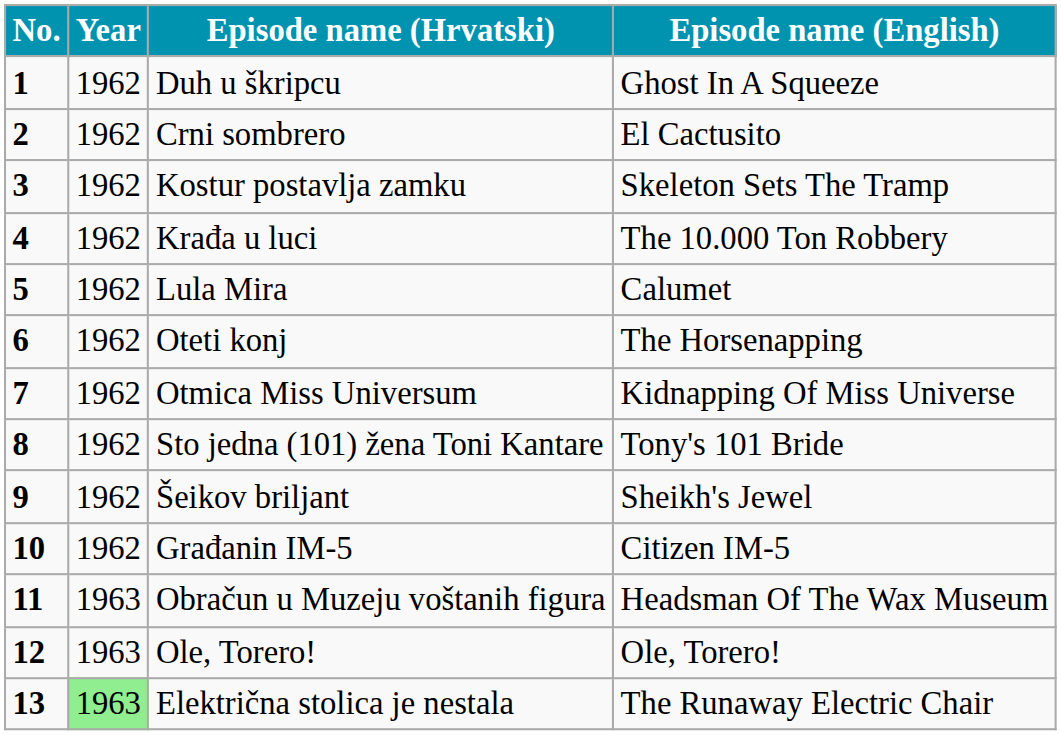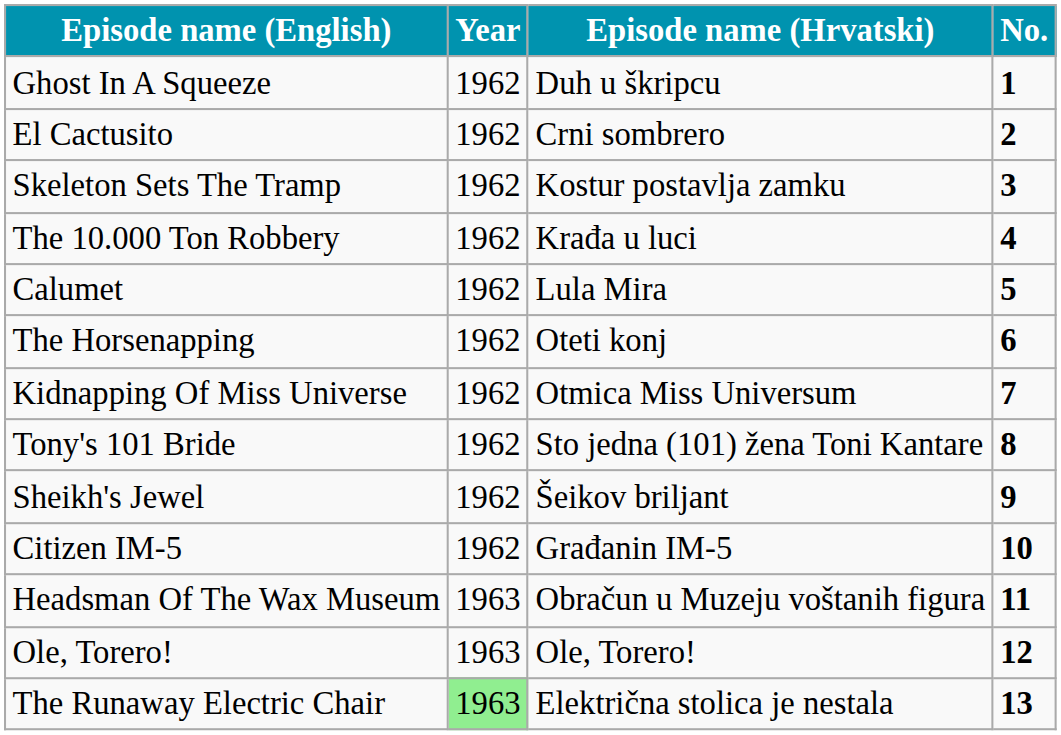columns swapped: No. <-> Episode name (English)
